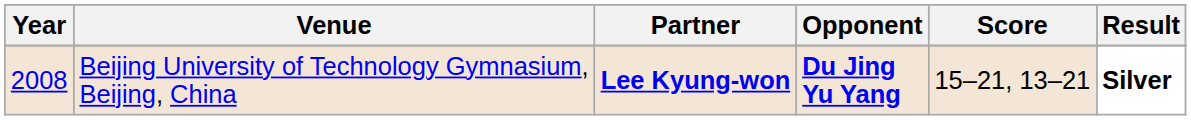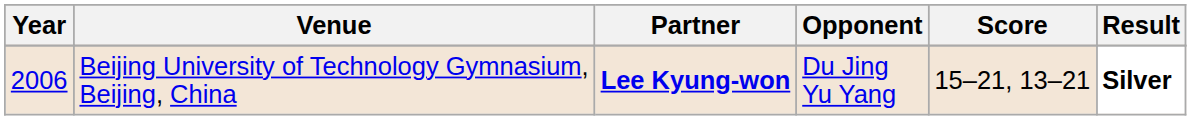Beijing University of Technology Gymnasium, Beijing, China | Year: 2008 -> 2006
Beijing University of Technology Gymnasium, Beijing, China | Opponent: bold -> normal
